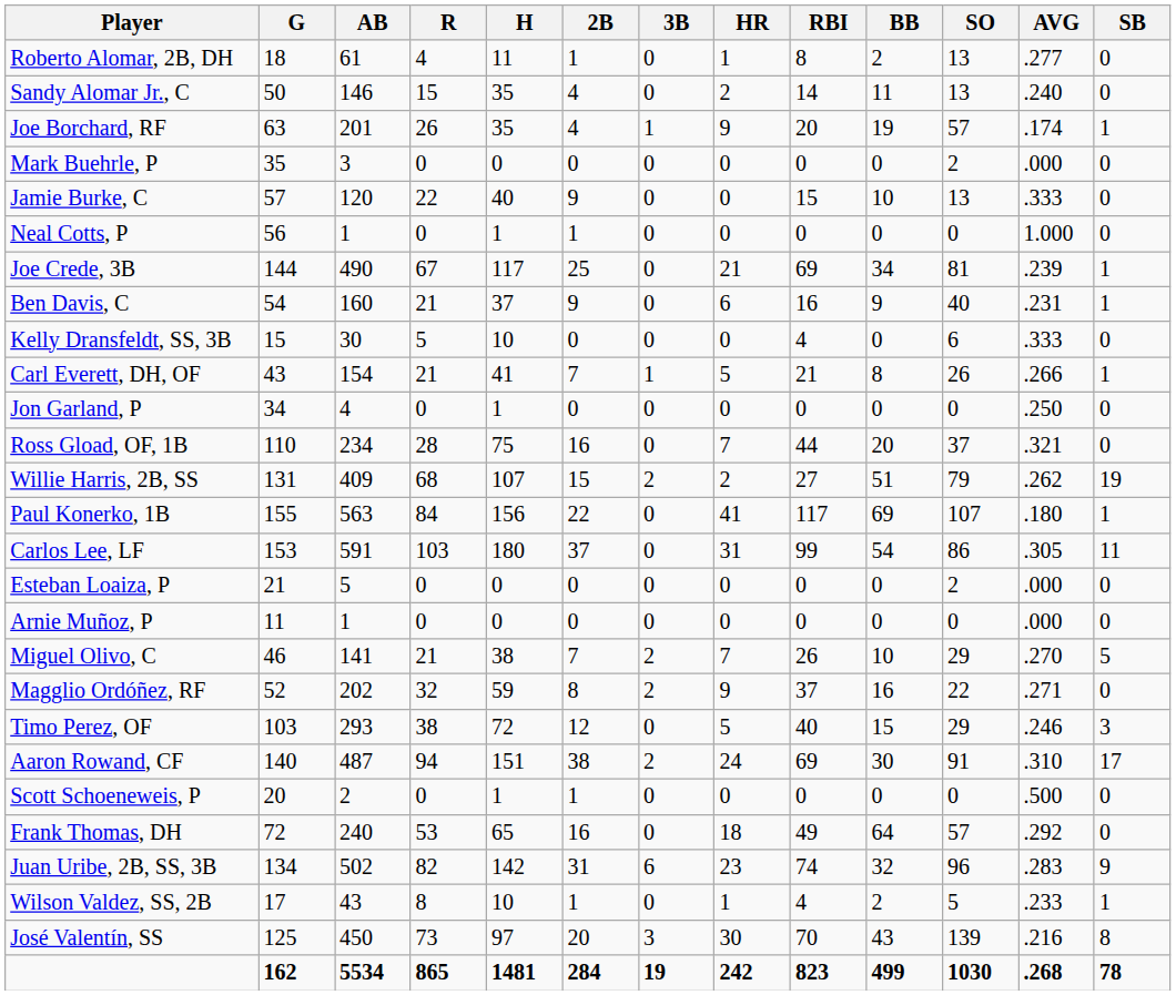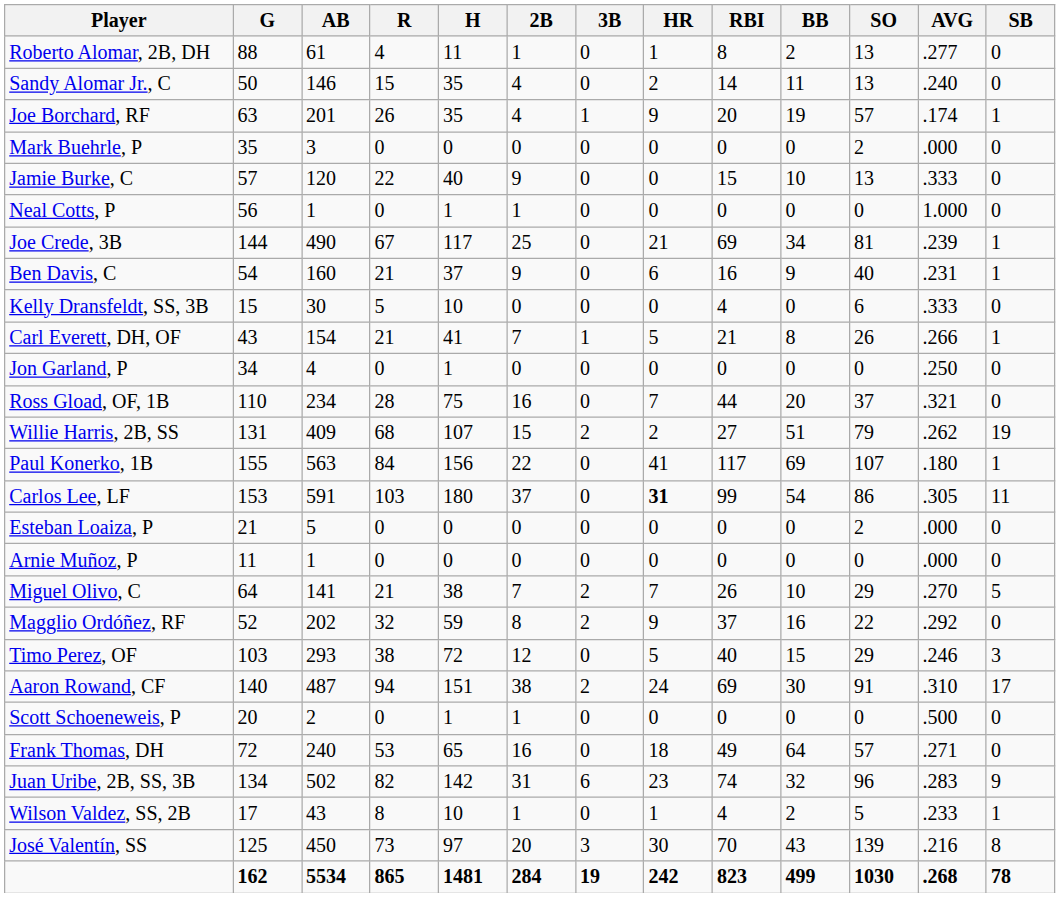Roberto Alomar, 2B, DH | G: 18 -> 88
Carlos Lee, LF | HR: normal -> bold
Miguel Olivo, C | G: 46 -> 64
Magglio Ordóñez, RF | AVG: .271 -> .292
Frank Thomas, DH | AVG: .292 -> .271
